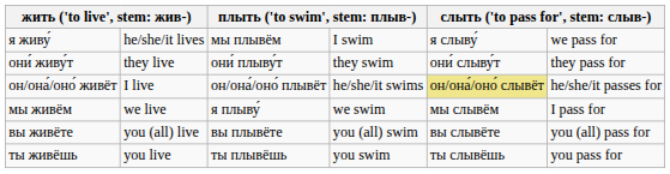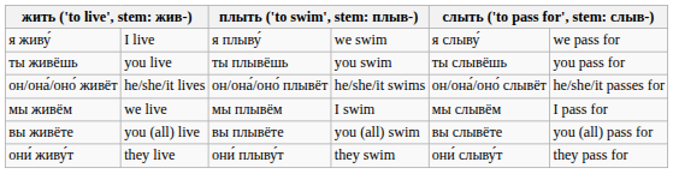я живу́ | column 2: he/she/it lives -> I live
я живу́ | column 3: мы плывём -> я плыву́
я живу́ | column 4: I swim -> we swim
rows swapped: ты живёшь <-> они́ живу́т
он/она́/оно́ живёт | column 2: I live -> he/she/it lives
он/она́/оно́ живёт | column 5: khaki background -> no background
мы живём | column 3: я плыву́ -> мы плывём
мы живём | column 4: we swim -> I swim
